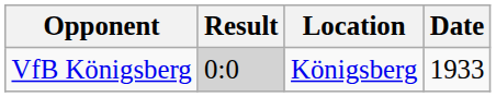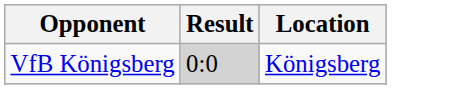- column: Date | 1933
